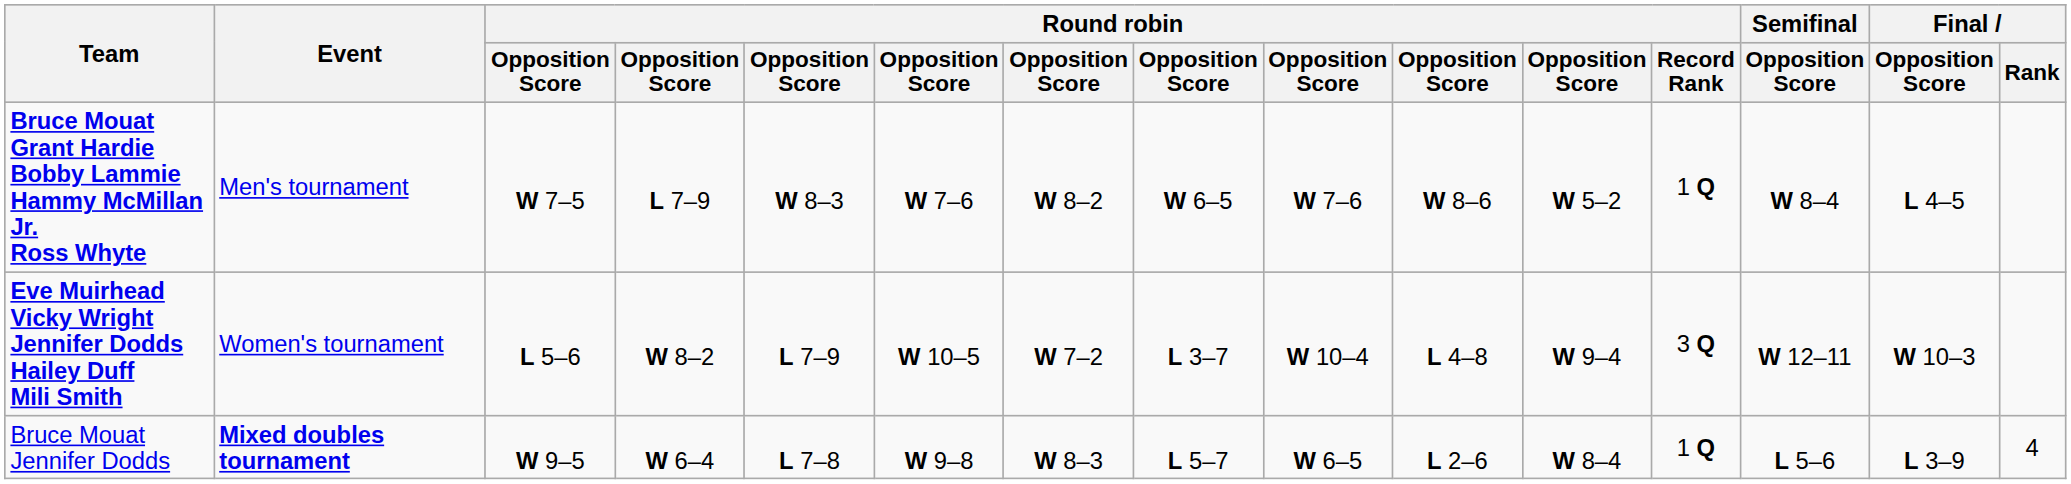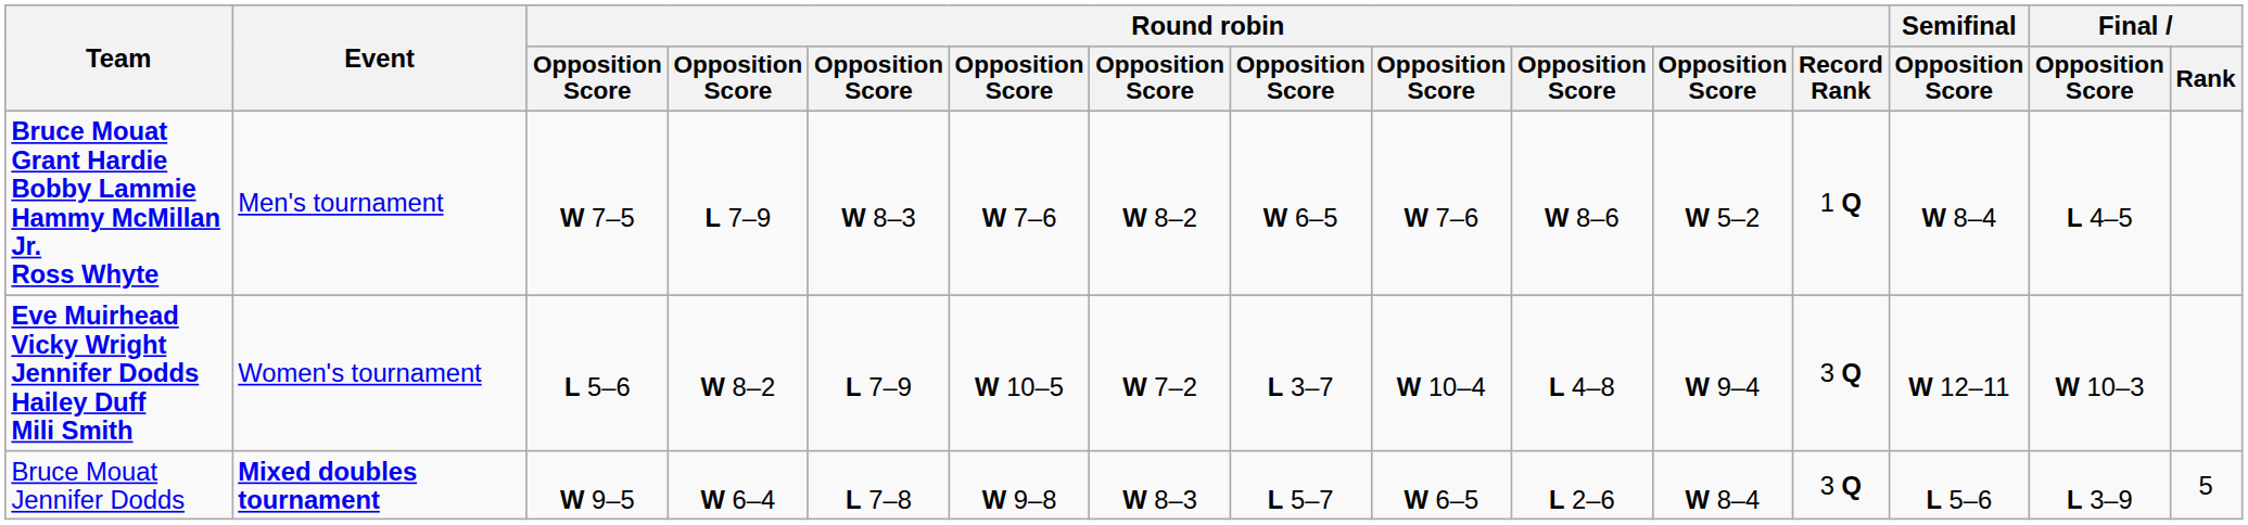Bruce Mouat Jennifer Dodds | Round robin / Record Rank: 1 Q -> 3 Q
Bruce Mouat Jennifer Dodds | Final / Rank: 4 -> 5
